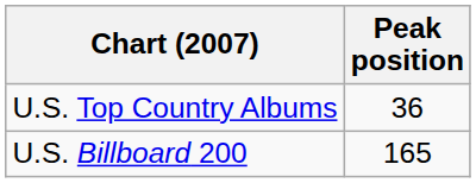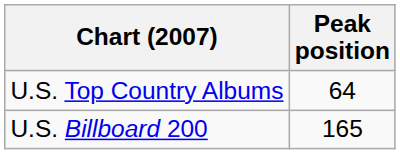U.S. Top Country Albums | Peak position: 36 -> 64
